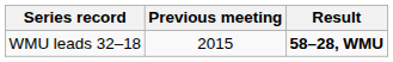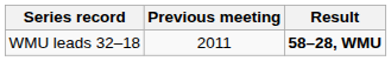WMU leads 32–18 | Previous meeting: 2015 -> 2011
